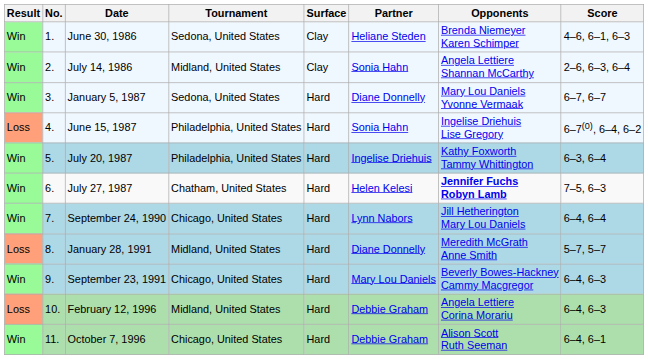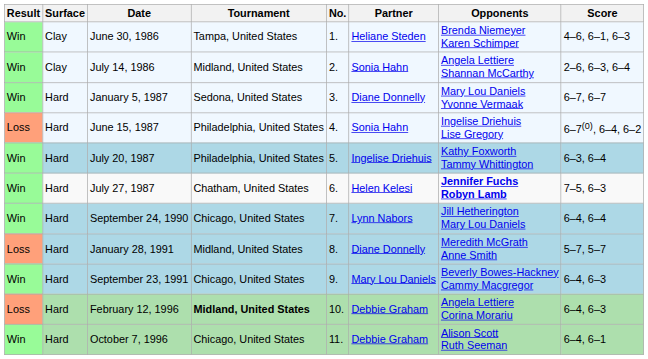columns swapped: No. <-> Surface
June 30, 1986 | Tournament: Sedona, United States -> Tampa, United States
February 12, 1996 | Tournament: normal -> bold
